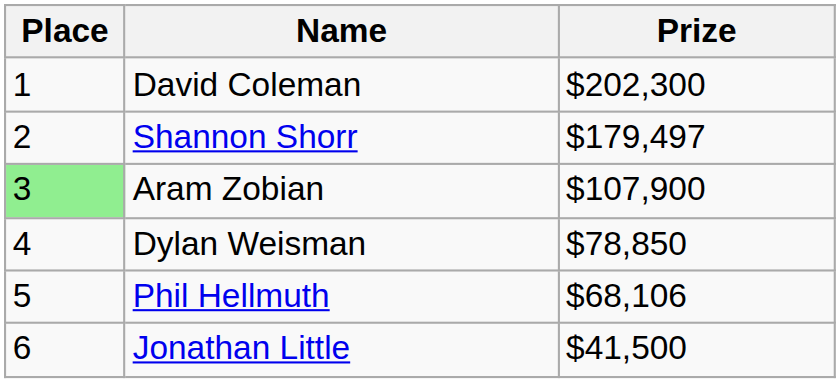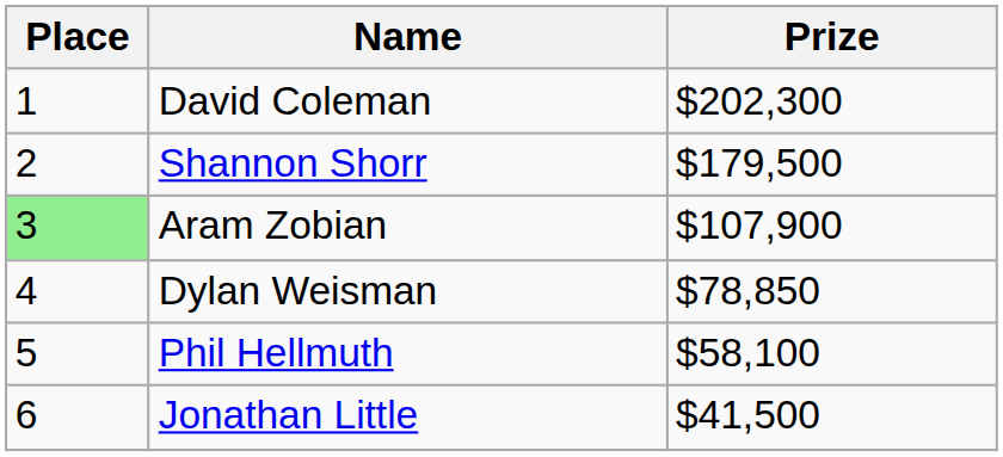Shannon Shorr | Prize: $179,497 -> $179,500
Phil Hellmuth | Prize: $68,106 -> $58,100
